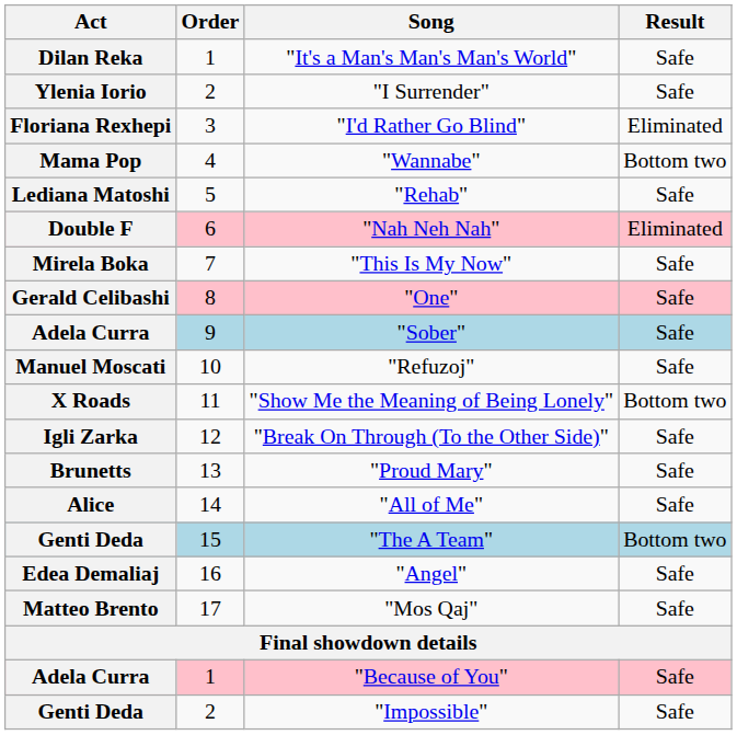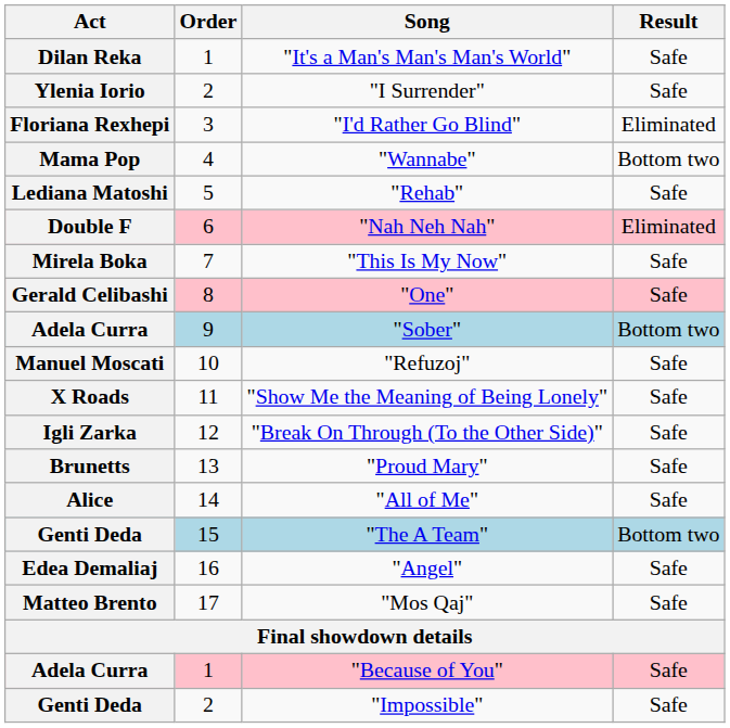"Sober" | Result: Safe -> Bottom two
"Show Me the Meaning of Being Lonely" | Result: Bottom two -> Safe
